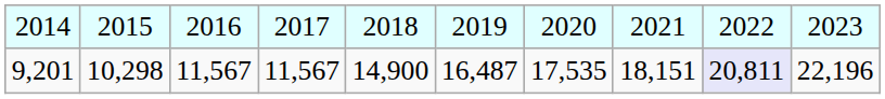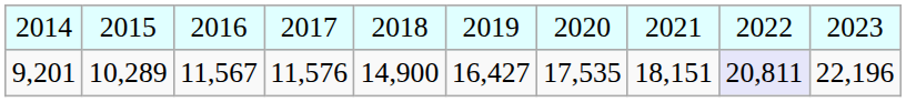9,201 | column 2: 10,298 -> 10,289
9,201 | column 4: 11,567 -> 11,576
9,201 | column 6: 16,487 -> 16,427
